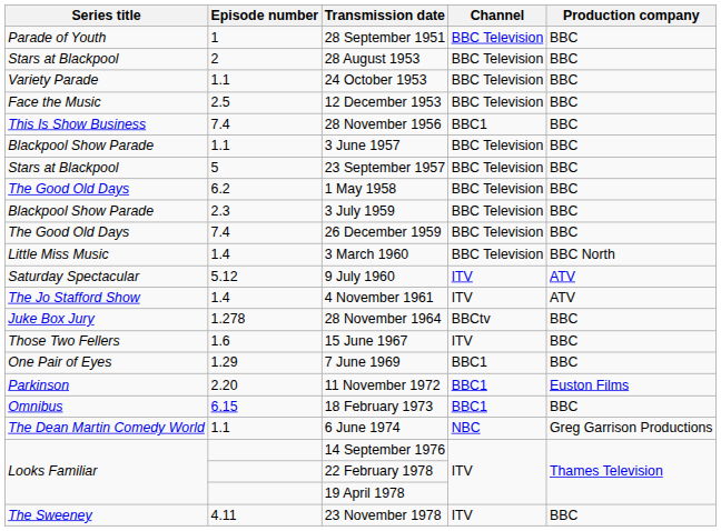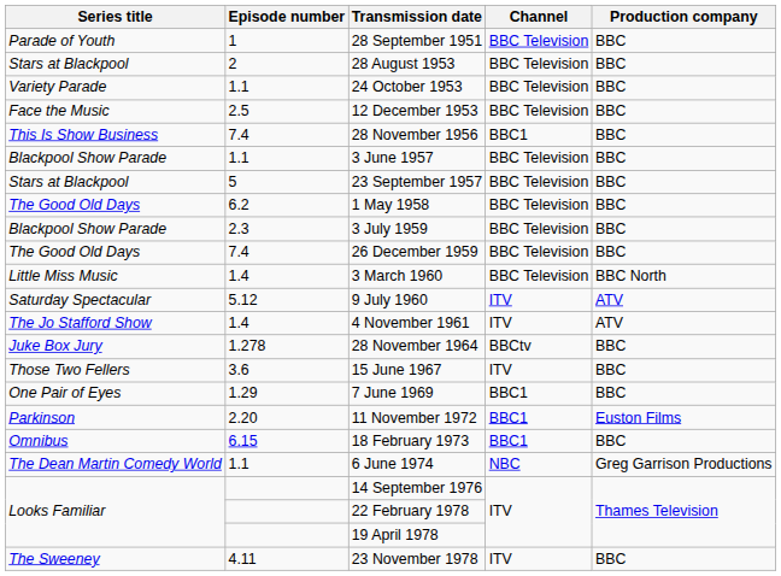15 June 1967 | Episode number: 1.6 -> 3.6
